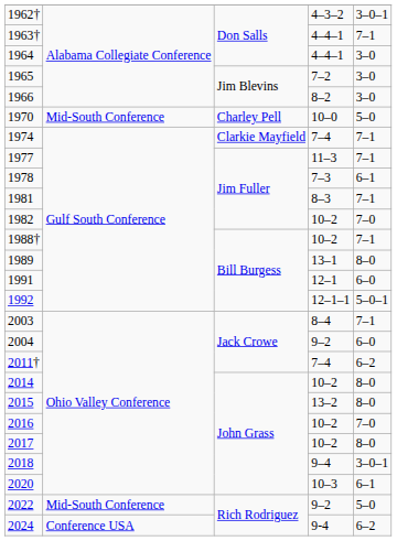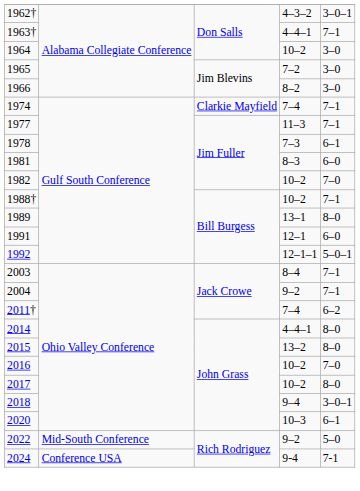1964 | column 4: 4–4–1 -> 10–2
- row: 1970 | Mid-South Conference | Charley Pell | 10–0 | 5–0
1981 | column 5: 7–1 -> 6–0
2004 | column 5: 6–0 -> 7–1
2014 | column 4: 10–2 -> 4–4–1
2024 | column 5: 6–2 -> 7-1
